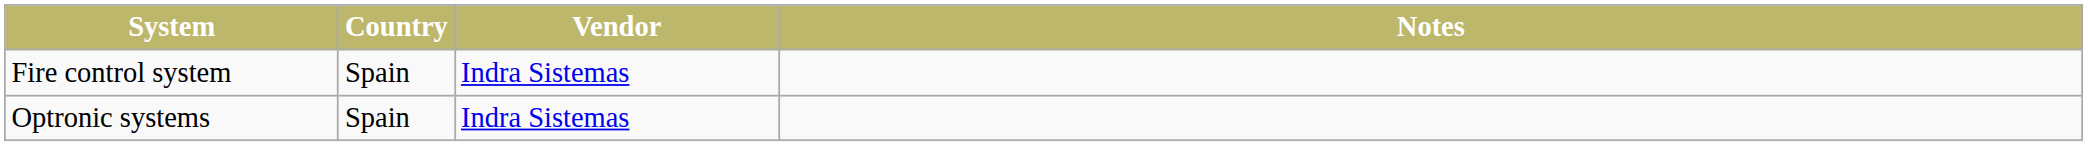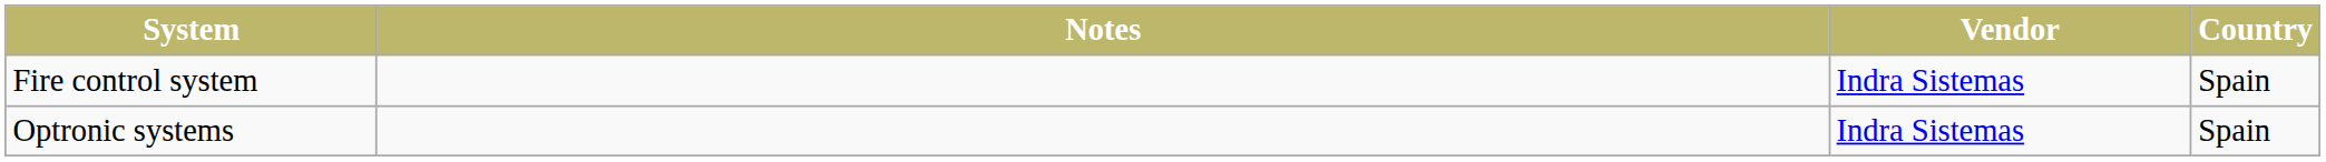columns swapped: Country <-> Notes
